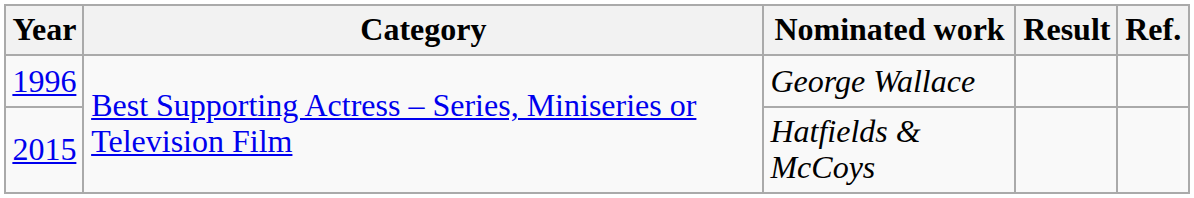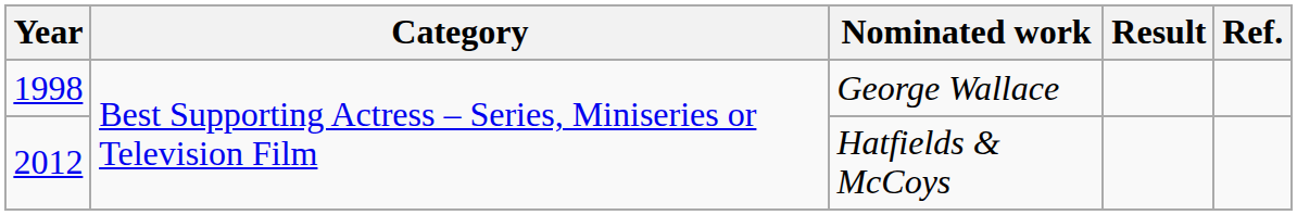George Wallace | Year: 1996 -> 1998
Hatfields & McCoys | Year: 2015 -> 2012
